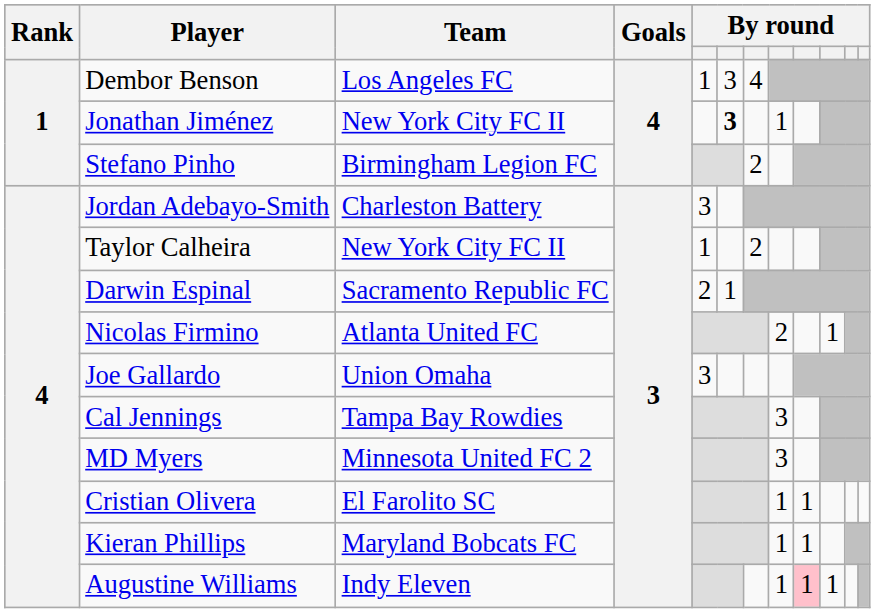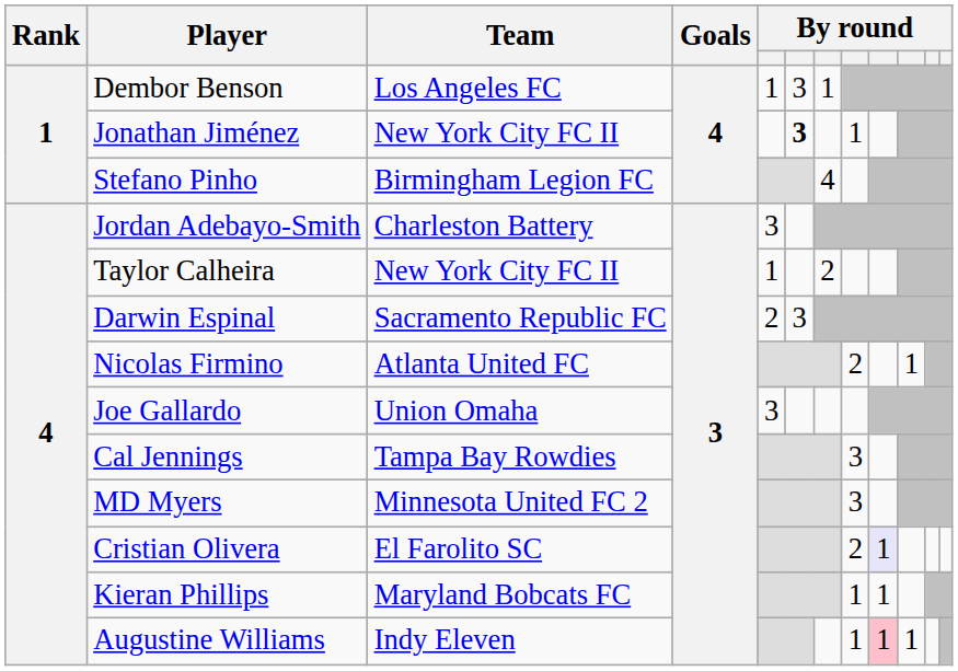Dembor Benson | column 7: 4 -> 1
Stefano Pinho | column 7: 2 -> 4
Darwin Espinal | column 6: 1 -> 3
Cristian Olivera | column 8: 1 -> 2
Cristian Olivera | column 9: no background -> lavender background
